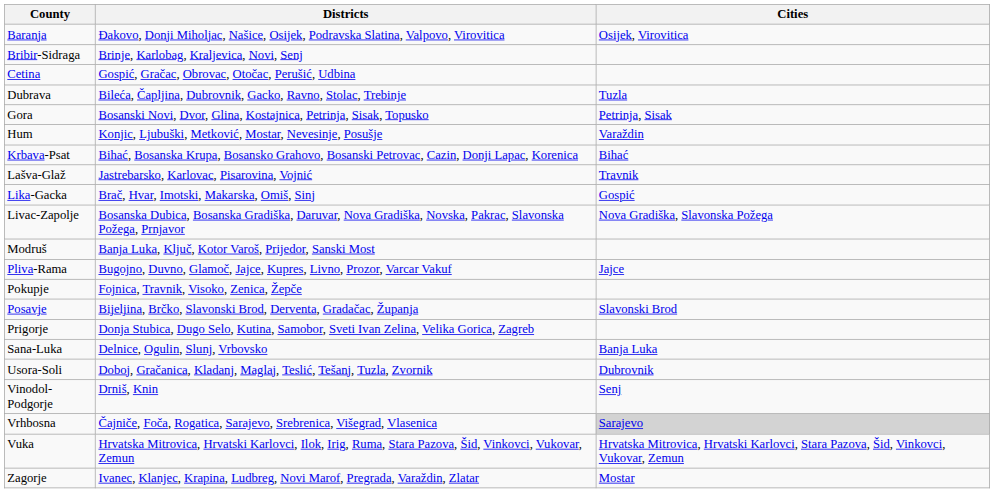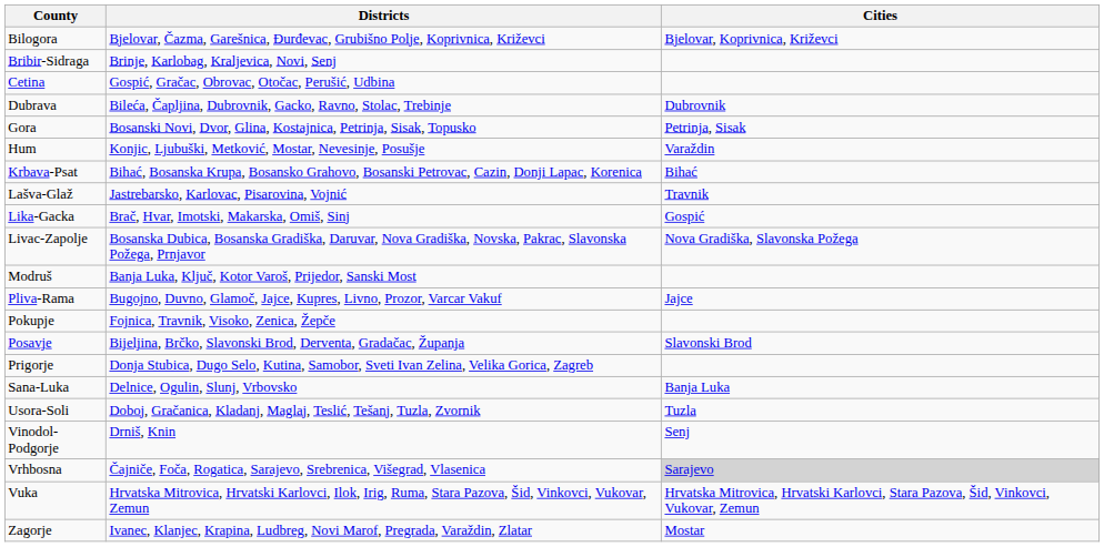- row: Baranja | Đakovo, Donji Miholjac, Našice, Osijek, Podravska Slatina, Valpovo, Virovitica | Osijek, Virovitica
+ row: Bilogora | Bjelovar, Čazma, Garešnica, Đurđevac, Grubišno Polje, Koprivnica, Križevci | Bjelovar, Koprivnica, Križevci
Dubrava | Cities: Tuzla -> Dubrovnik
Usora-Soli | Cities: Dubrovnik -> Tuzla
